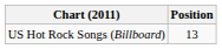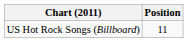US Hot Rock Songs (Billboard) | Position: 13 -> 11
